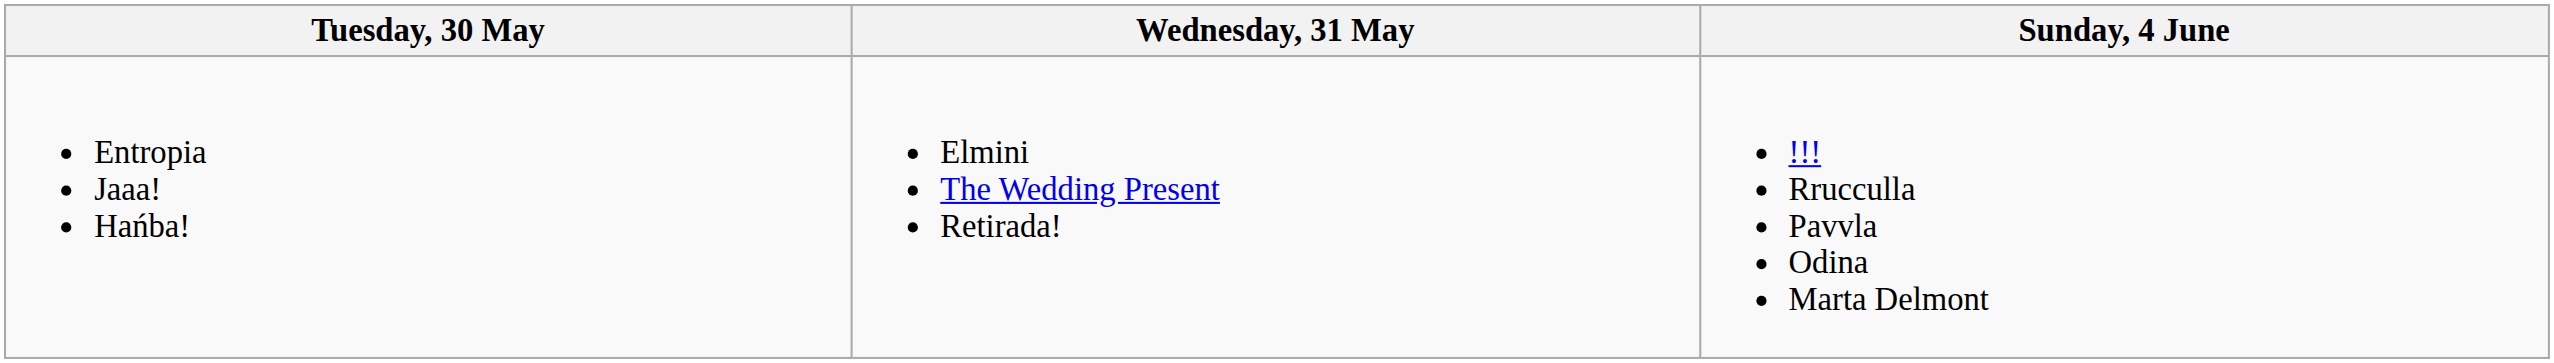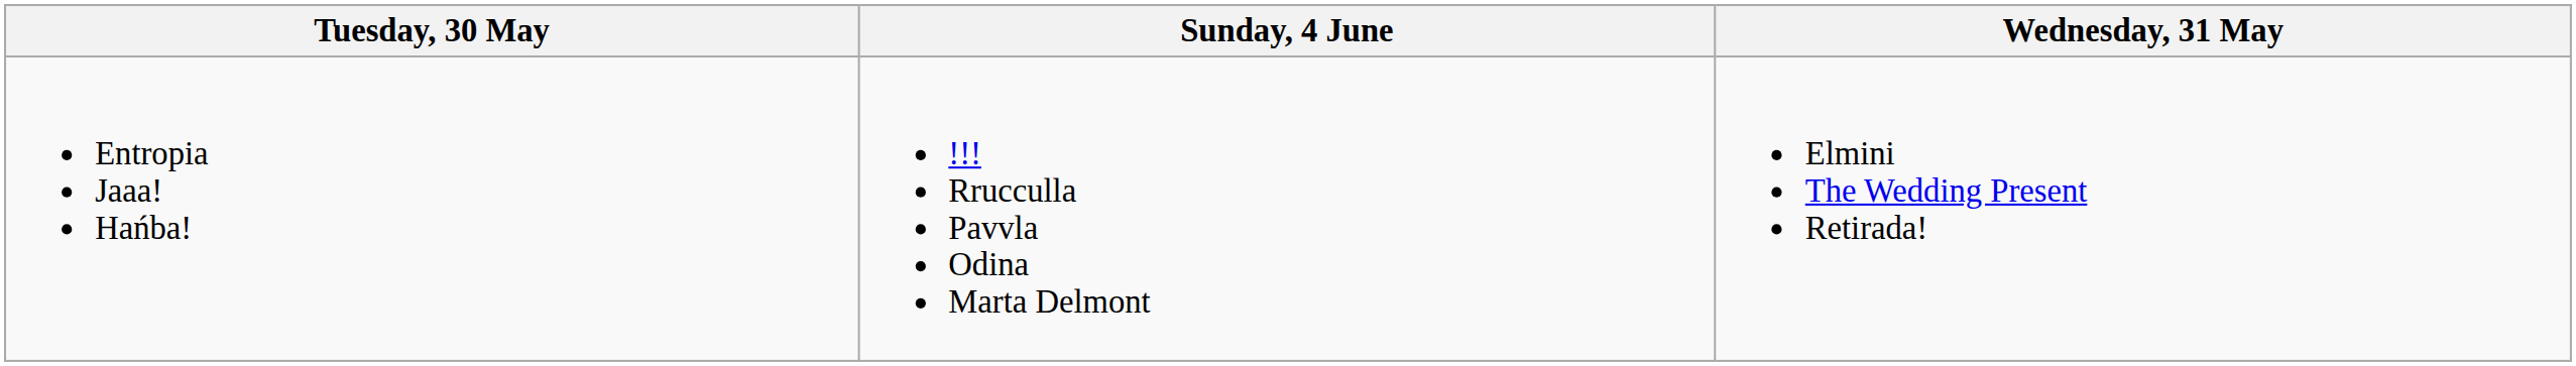columns swapped: Wednesday, 31 May <-> Sunday, 4 June
